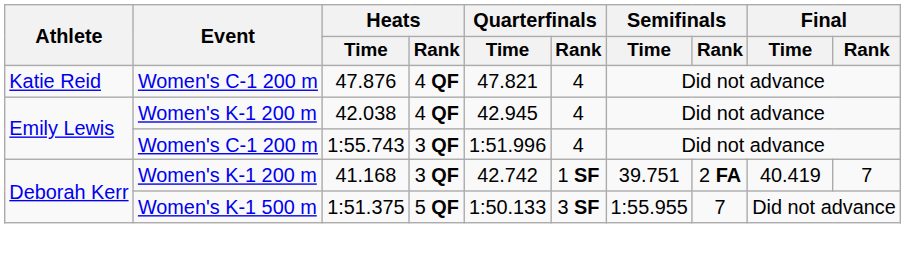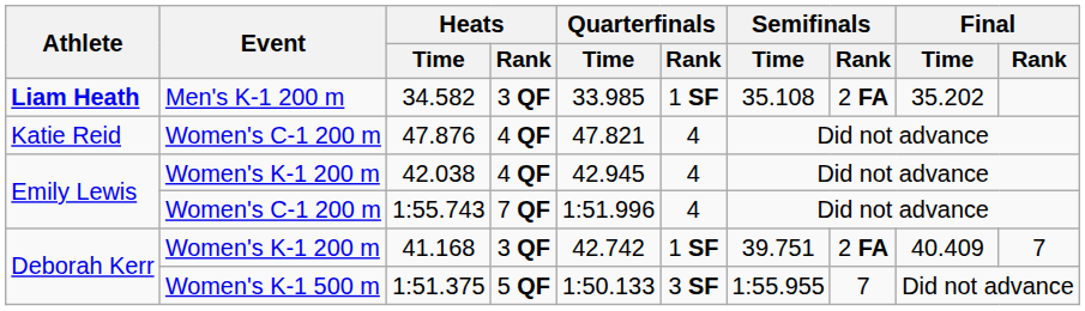+ row: Liam Heath | Men's K-1 200 m | 34.582 | 3 QF | 33.985 | 1 SF | 35.108 | 2 FA | 35.202
1:55.743 | Heats / Rank: 3 QF -> 7 QF
41.168 | Final / Time: 40.419 -> 40.409
